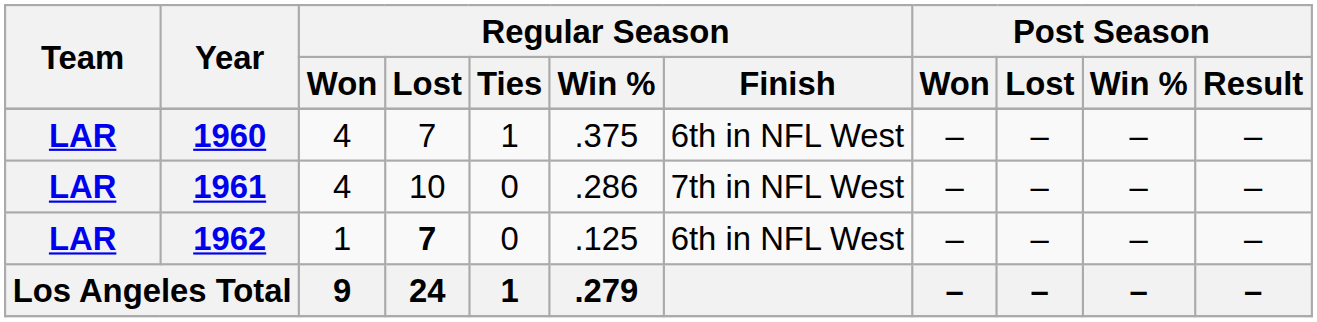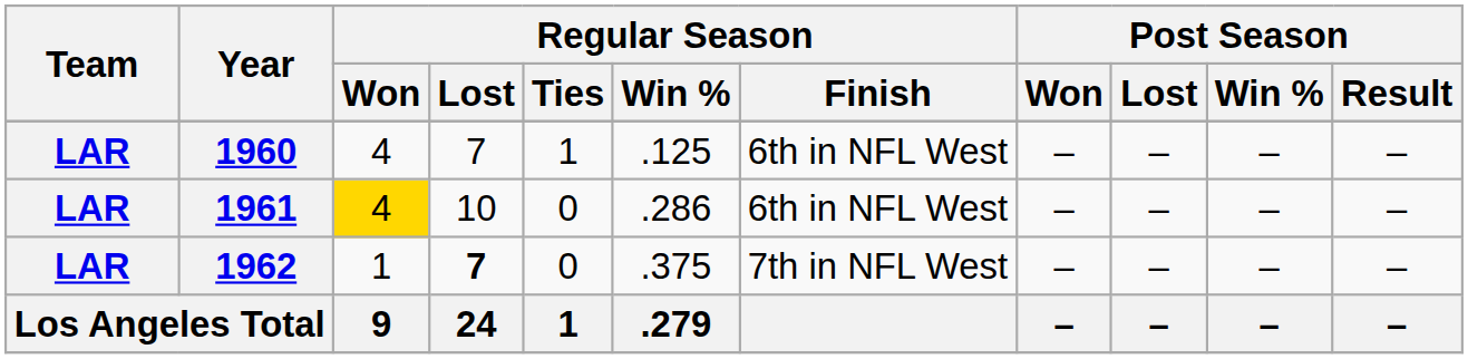1960 | Regular Season / Win %: .375 -> .125
1961 | Regular Season / Won: no background -> gold background
1961 | Regular Season / Finish: 7th in NFL West -> 6th in NFL West
1962 | Regular Season / Win %: .125 -> .375
1962 | Regular Season / Finish: 6th in NFL West -> 7th in NFL West
